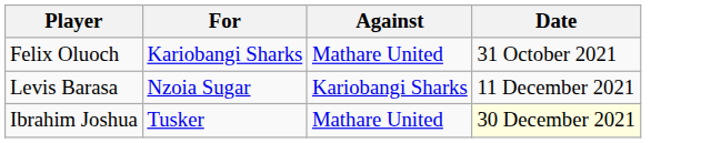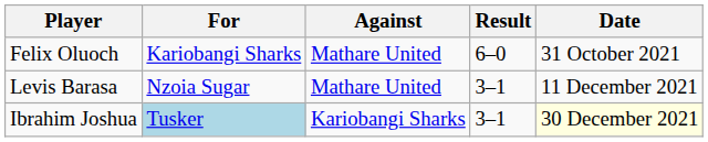+ column: Result | 6–0 | 3–1 | 3–1
Levis Barasa | Against: Kariobangi Sharks -> Mathare United
Ibrahim Joshua | For: no background -> lightblue background
Ibrahim Joshua | Against: Mathare United -> Kariobangi Sharks
